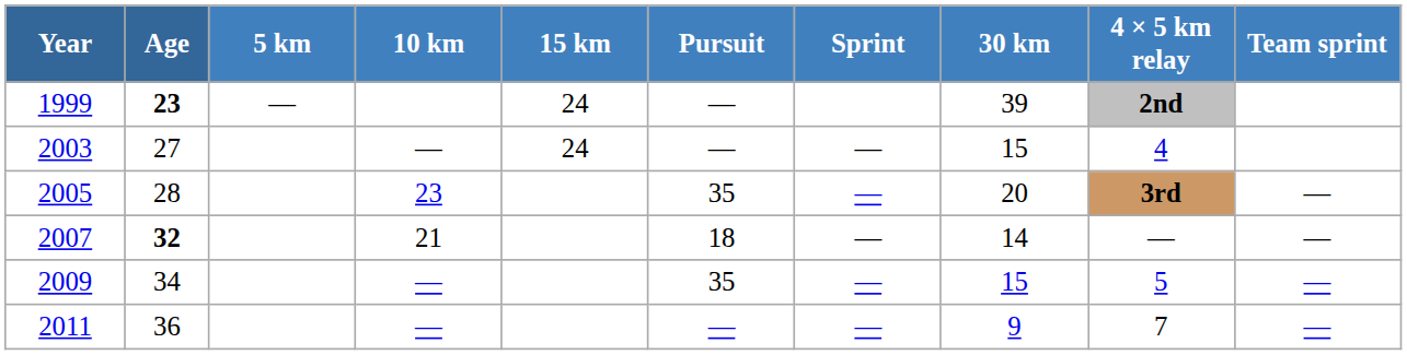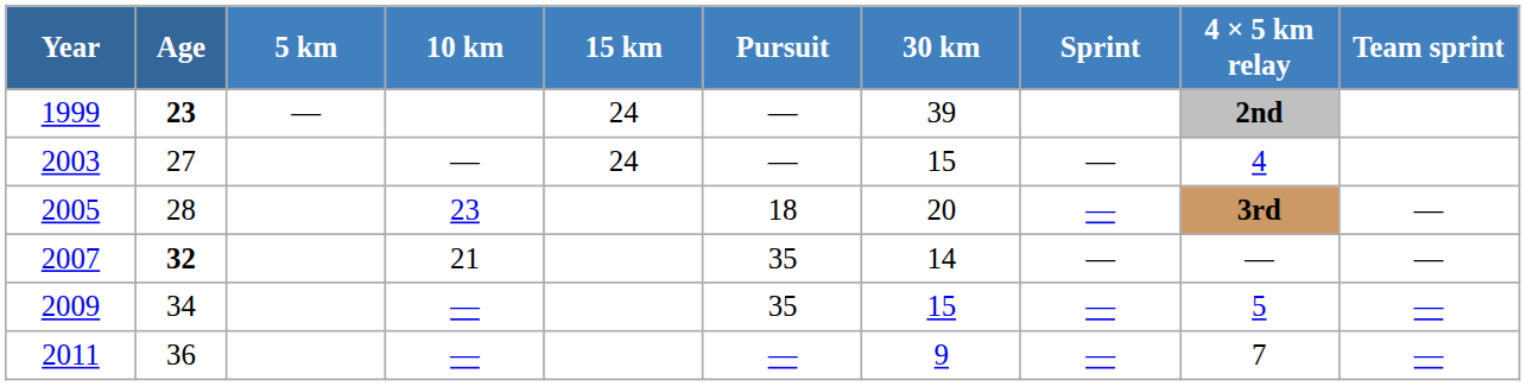columns swapped: 30 km <-> Sprint
2005 | Pursuit: 35 -> 18
2007 | Pursuit: 18 -> 35
